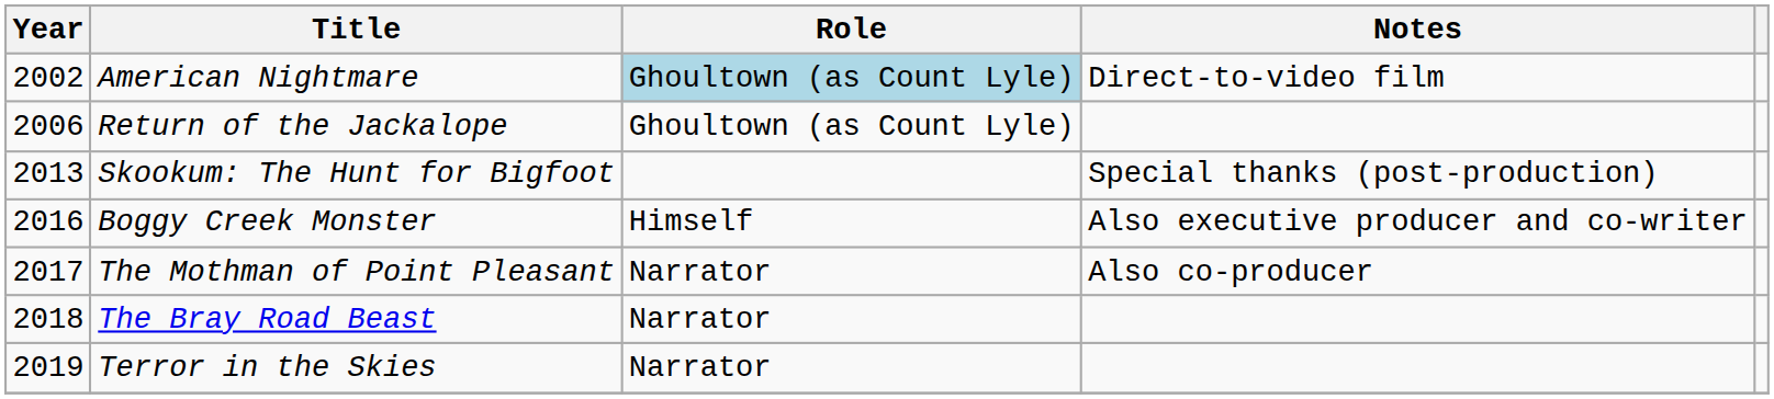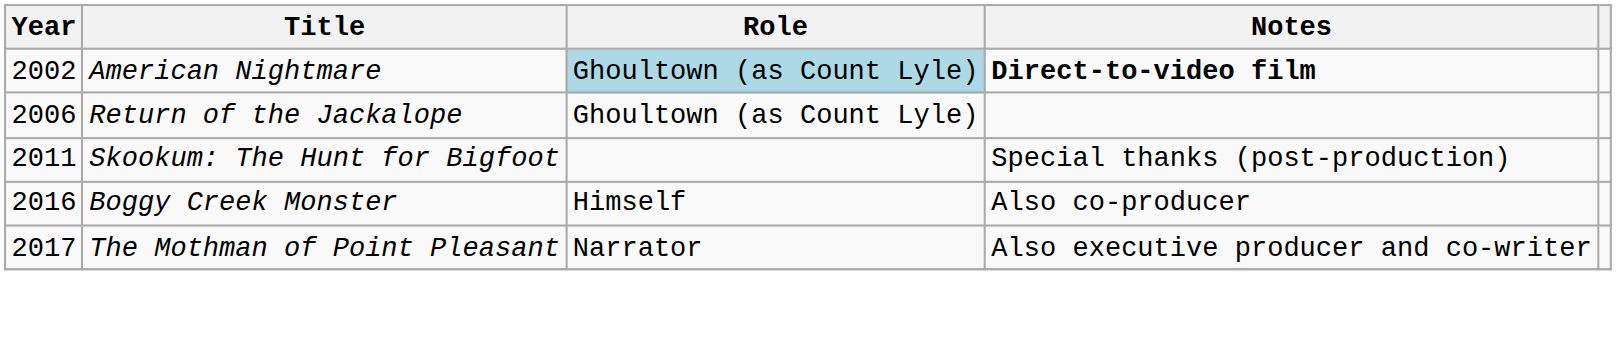American Nightmare | Notes: normal -> bold
Skookum: The Hunt for Bigfoot | Year: 2013 -> 2011
Boggy Creek Monster | Notes: Also executive producer and co-writer -> Also co-producer
The Mothman of Point Pleasant | Notes: Also co-producer -> Also executive producer and co-writer
- row: 2018 | The Bray Road Beast | Narrator
- row: 2019 | Terror in the Skies | Narrator
